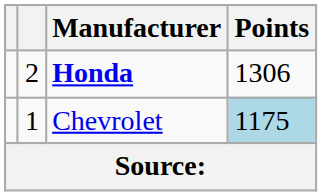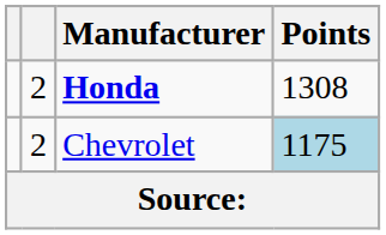Honda | Points: 1306 -> 1308
Chevrolet | column 2: 1 -> 2
